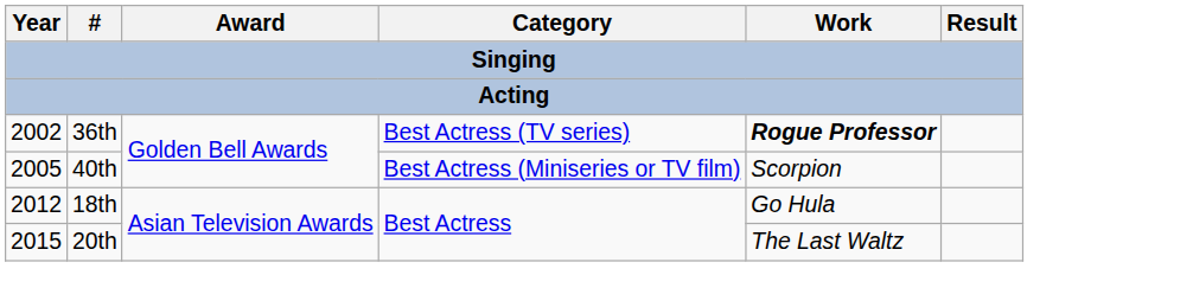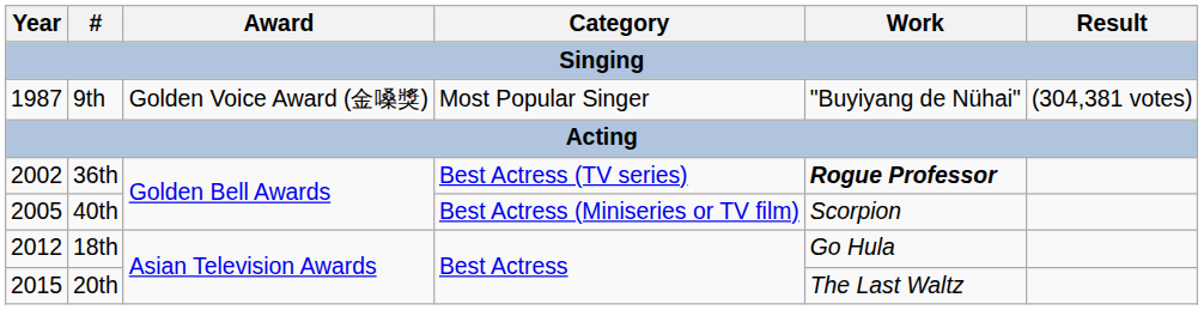+ row: 1987 | 9th | Golden Voice Award (金嗓獎) | Most Popular Singer | "Buyiyang de Nühai" | (304,381 votes)
